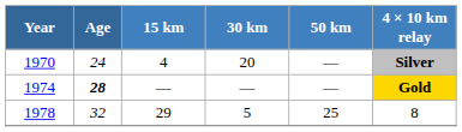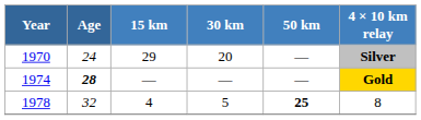1970 | 15 km: 4 -> 29
1978 | 15 km: 29 -> 4
1978 | 50 km: normal -> bold
